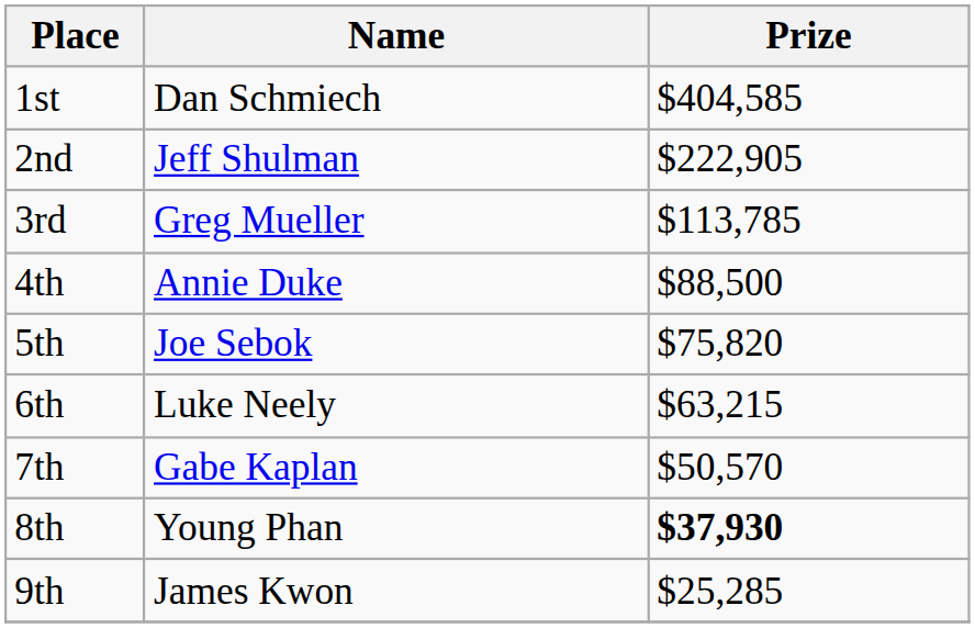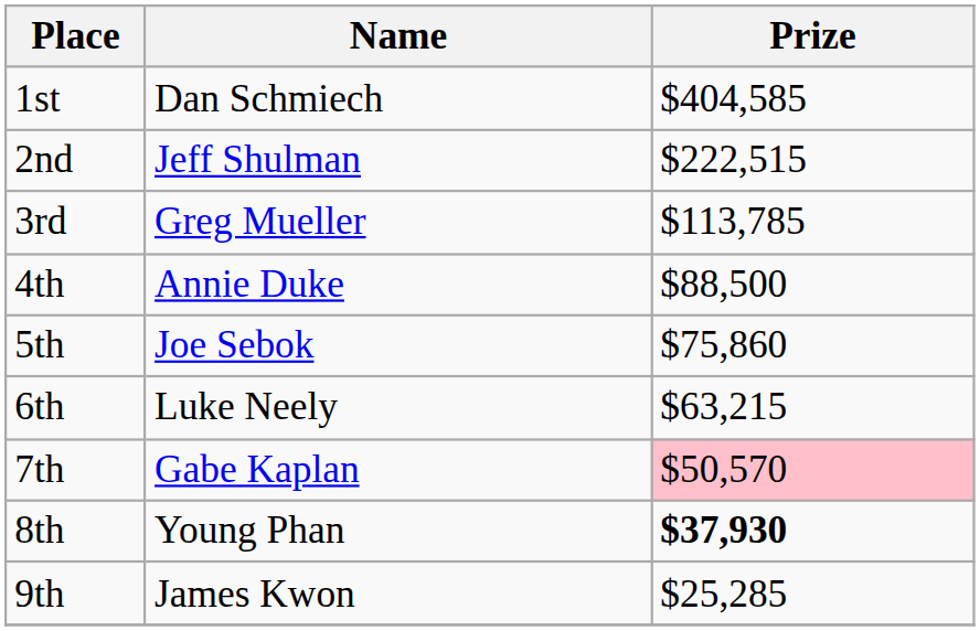2nd | Prize: $222,905 -> $222,515
5th | Prize: $75,820 -> $75,860
7th | Prize: no background -> pink background
